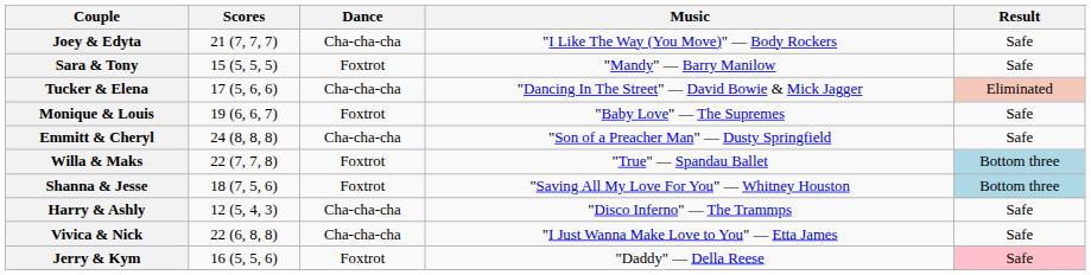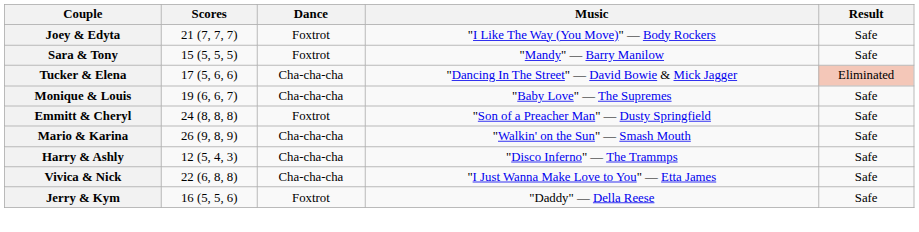Joey & Edyta | Dance: Cha-cha-cha -> Foxtrot
Monique & Louis | Dance: Foxtrot -> Cha-cha-cha
Emmitt & Cheryl | Dance: Cha-cha-cha -> Foxtrot
- row: Willa & Maks | 22 (7, 7, 8) | Foxtrot | "True" — Spandau Ballet | Bottom three
+ row: Mario & Karina | 26 (9, 8, 9) | Cha-cha-cha | "Walkin' on the Sun" — Smash Mouth | Safe
- row: Shanna & Jesse | 18 (7, 5, 6) | Foxtrot | "Saving All My Love For You" — Whitney Houston | Bottom three
Jerry & Kym | Result: pink background -> no background
